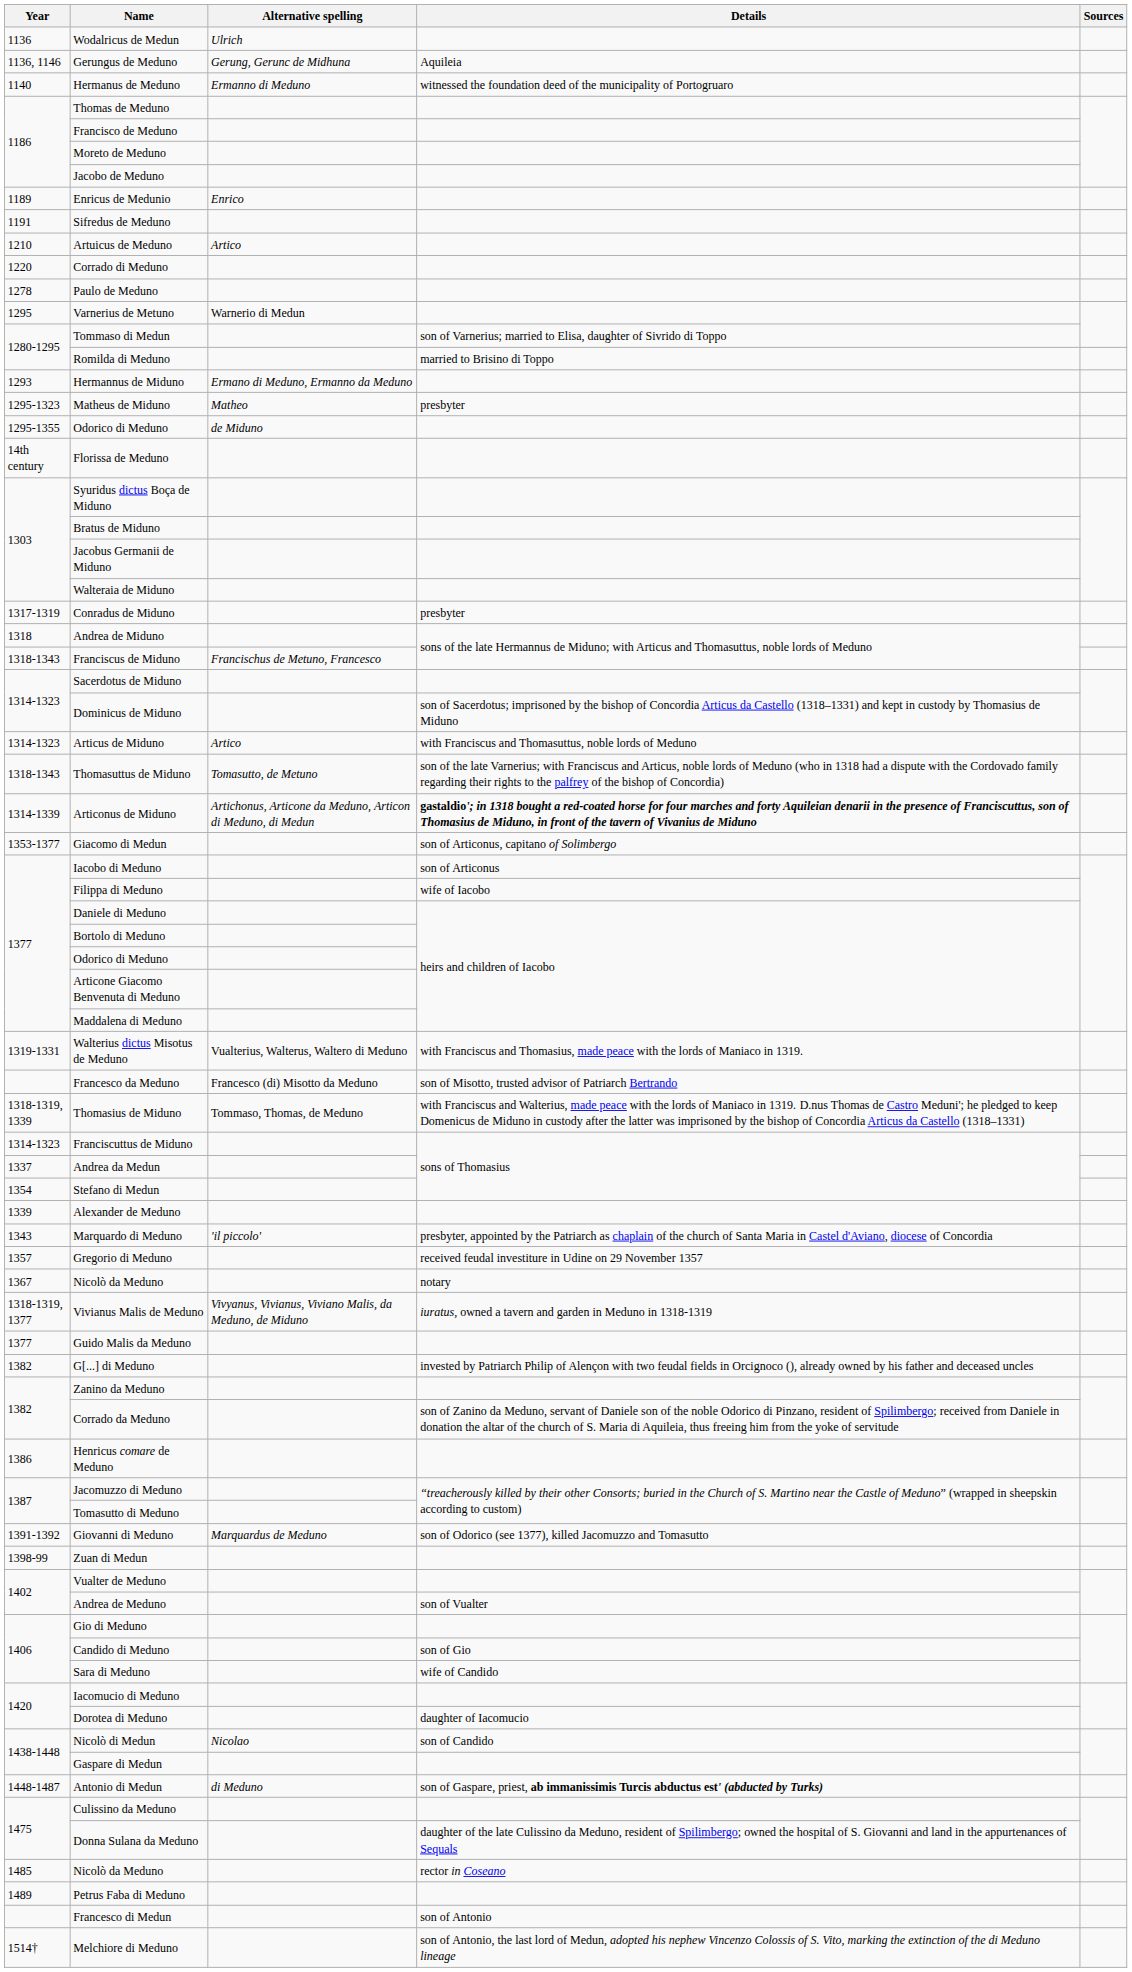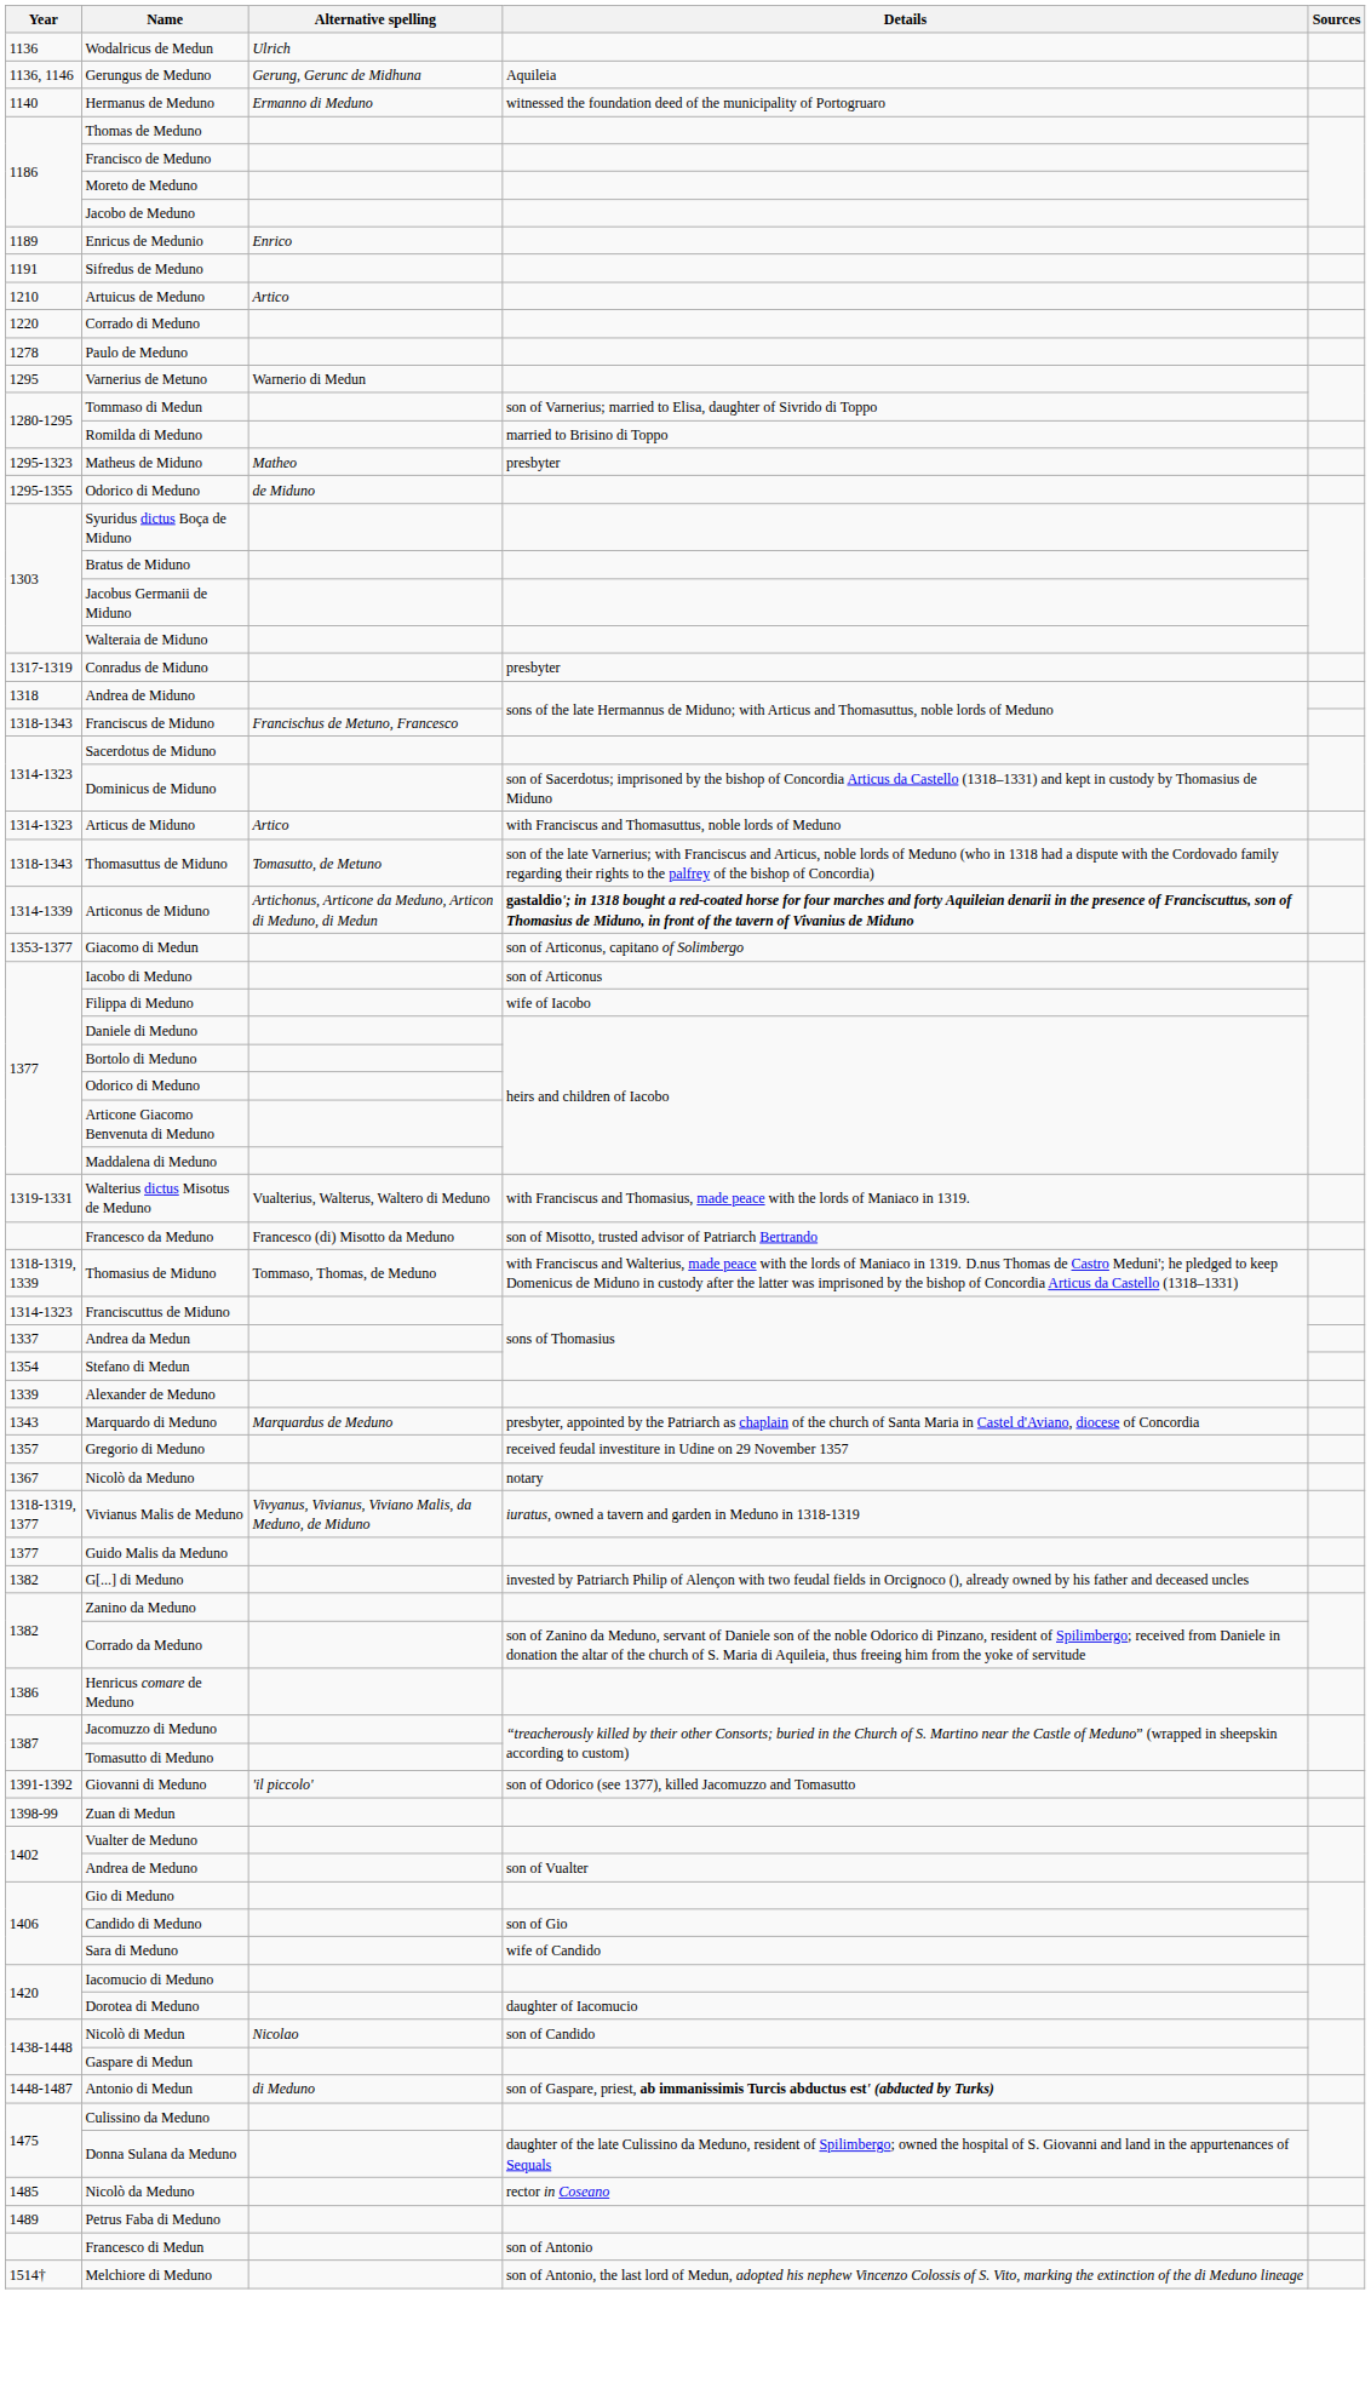- row: 1293 | Hermannus de Miduno | Ermano di Meduno, Ermanno da Meduno
- row: 14th century | Florissa de Meduno
Marquardo di Meduno | Alternative spelling: 'il piccolo' -> Marquardus de Meduno
Giovanni di Meduno | Alternative spelling: Marquardus de Meduno -> 'il piccolo'
